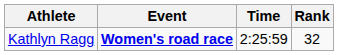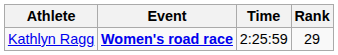Kathlyn Ragg | Rank: 32 -> 29
